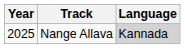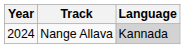Nange Allava | Year: 2025 -> 2024
